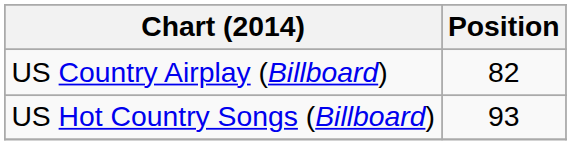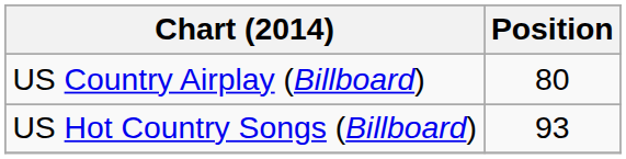US Country Airplay (Billboard) | Position: 82 -> 80
